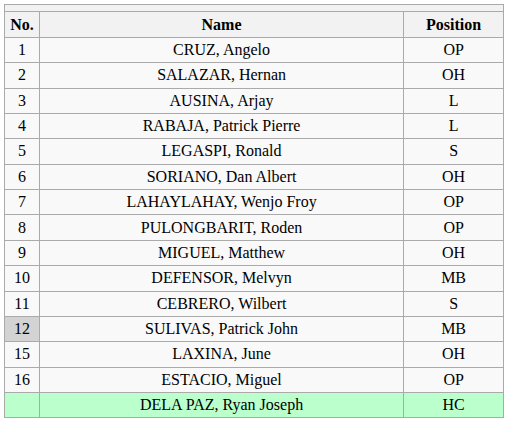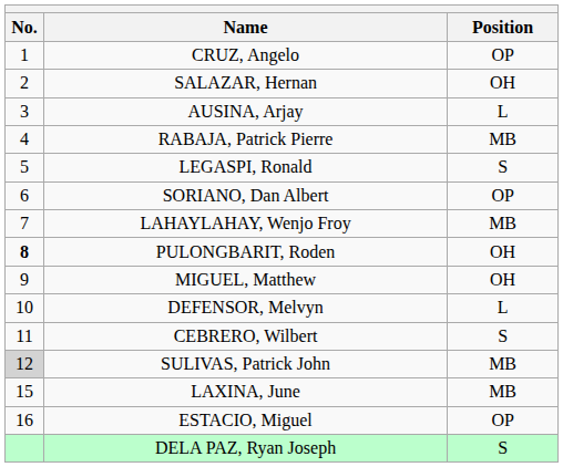RABAJA, Patrick Pierre | Position: L -> MB
SORIANO, Dan Albert | Position: OH -> OP
LAHAYLAHAY, Wenjo Froy | Position: OP -> MB
PULONGBARIT, Roden | No.: normal -> bold
PULONGBARIT, Roden | Position: OP -> OH
DEFENSOR, Melvyn | Position: MB -> L
LAXINA, June | Position: OH -> MB
DELA PAZ, Ryan Joseph | Position: HC -> S
